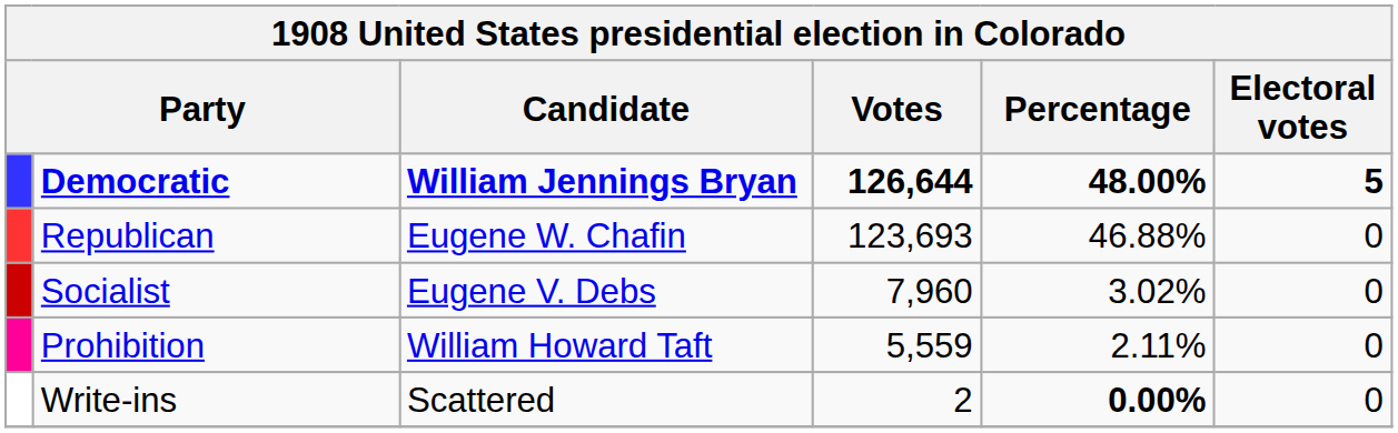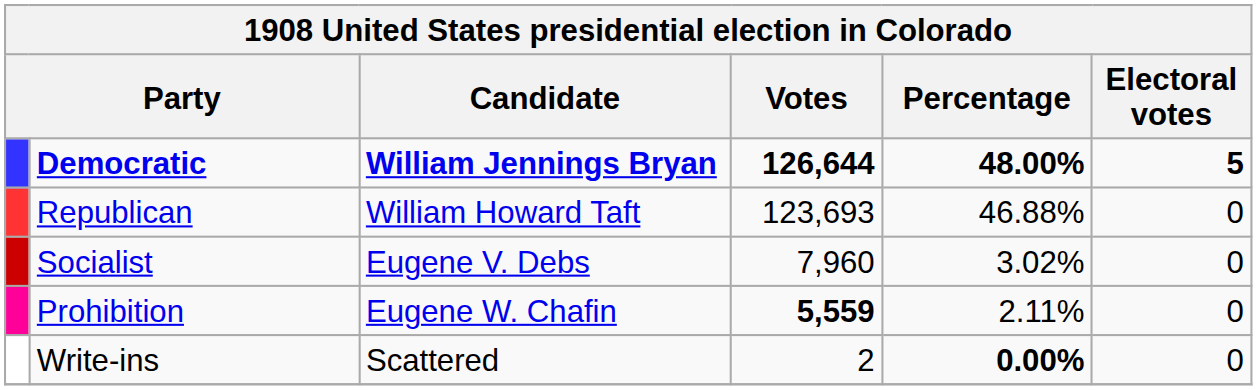Republican | Candidate: Eugene W. Chafin -> William Howard Taft
Prohibition | Candidate: William Howard Taft -> Eugene W. Chafin
Prohibition | Votes: normal -> bold
